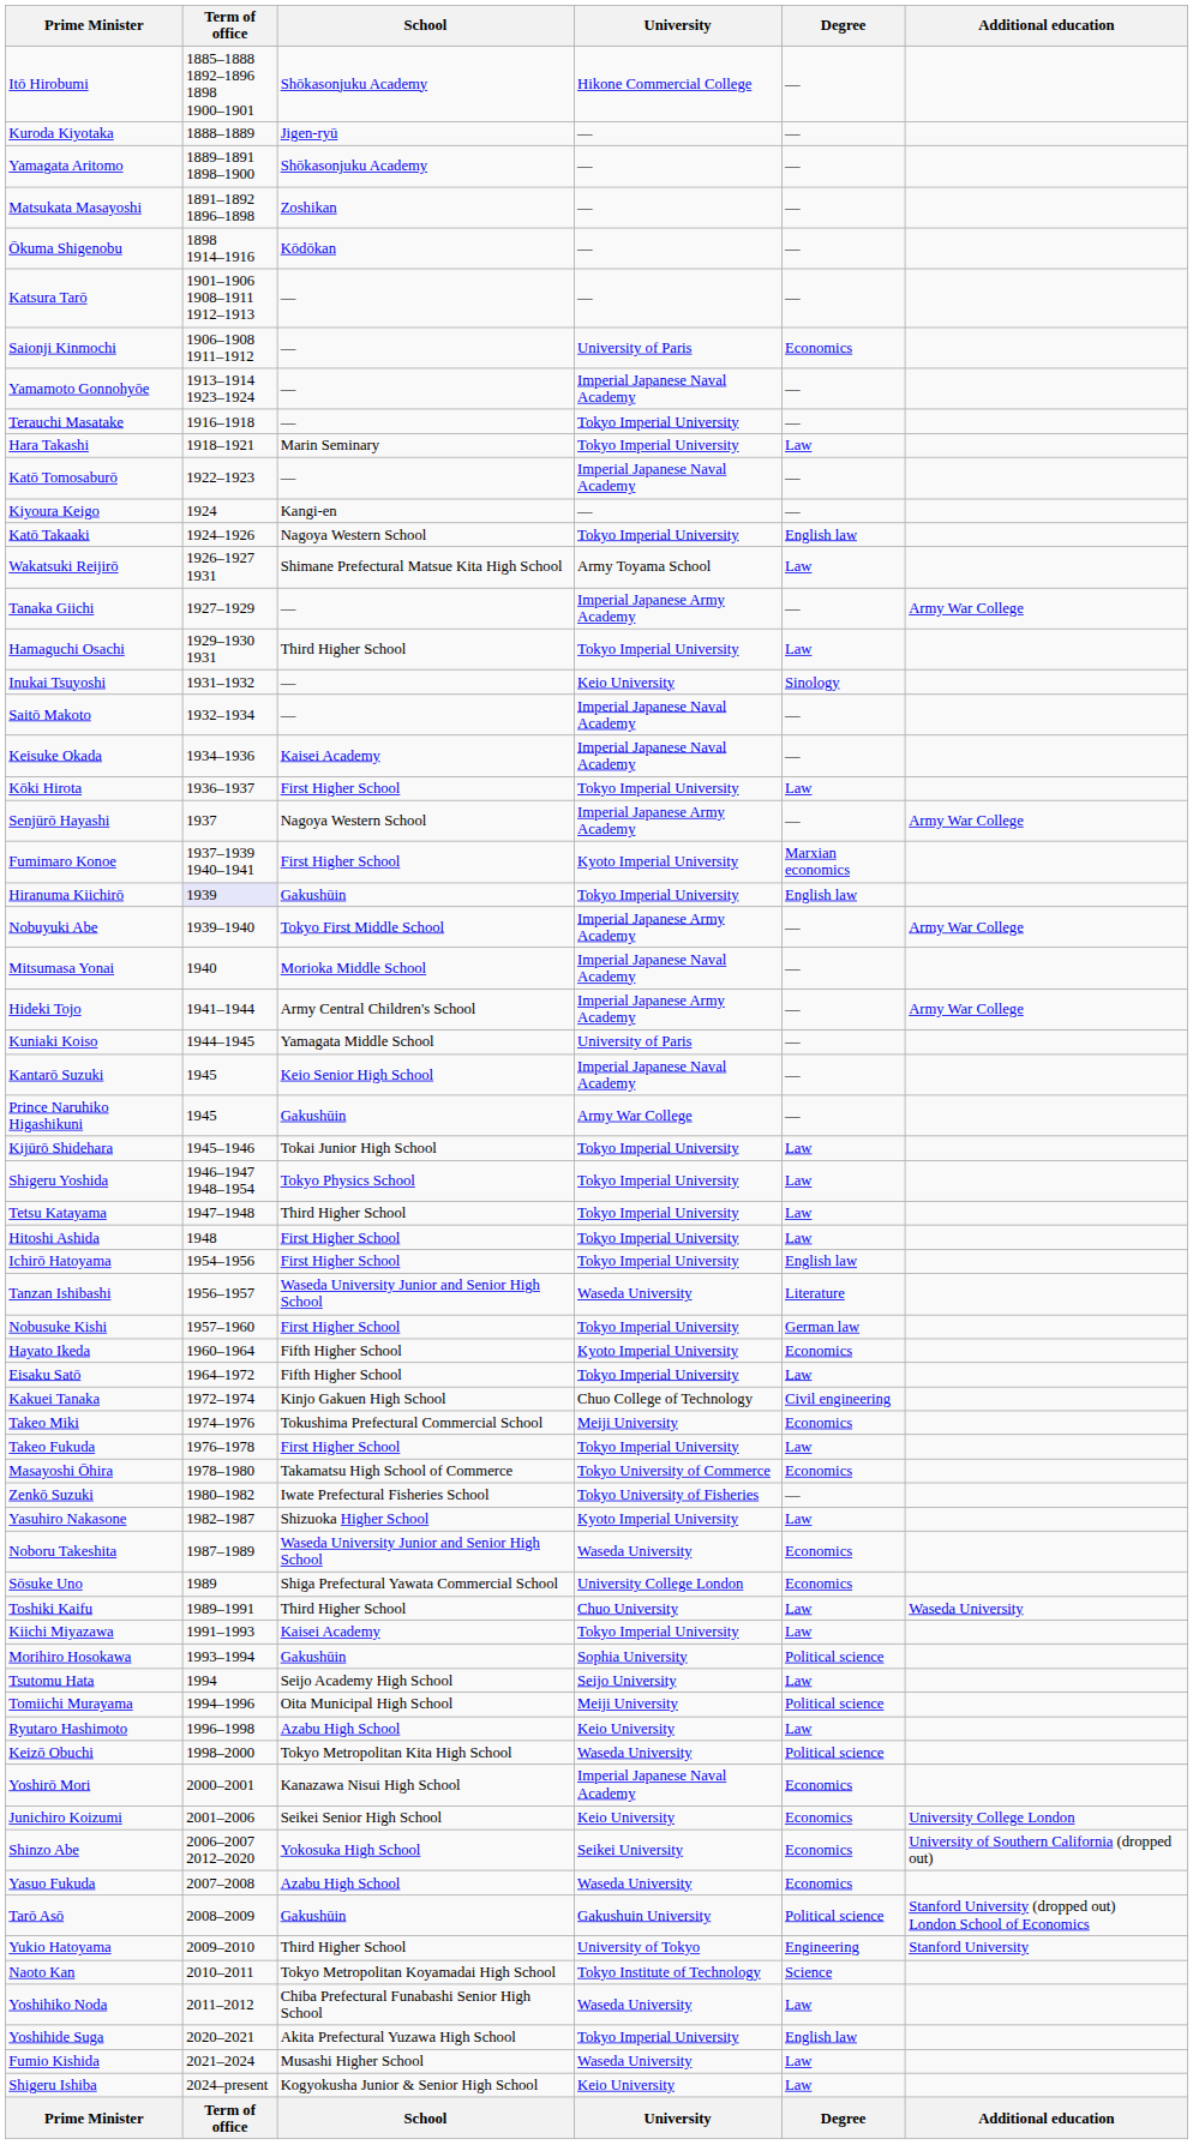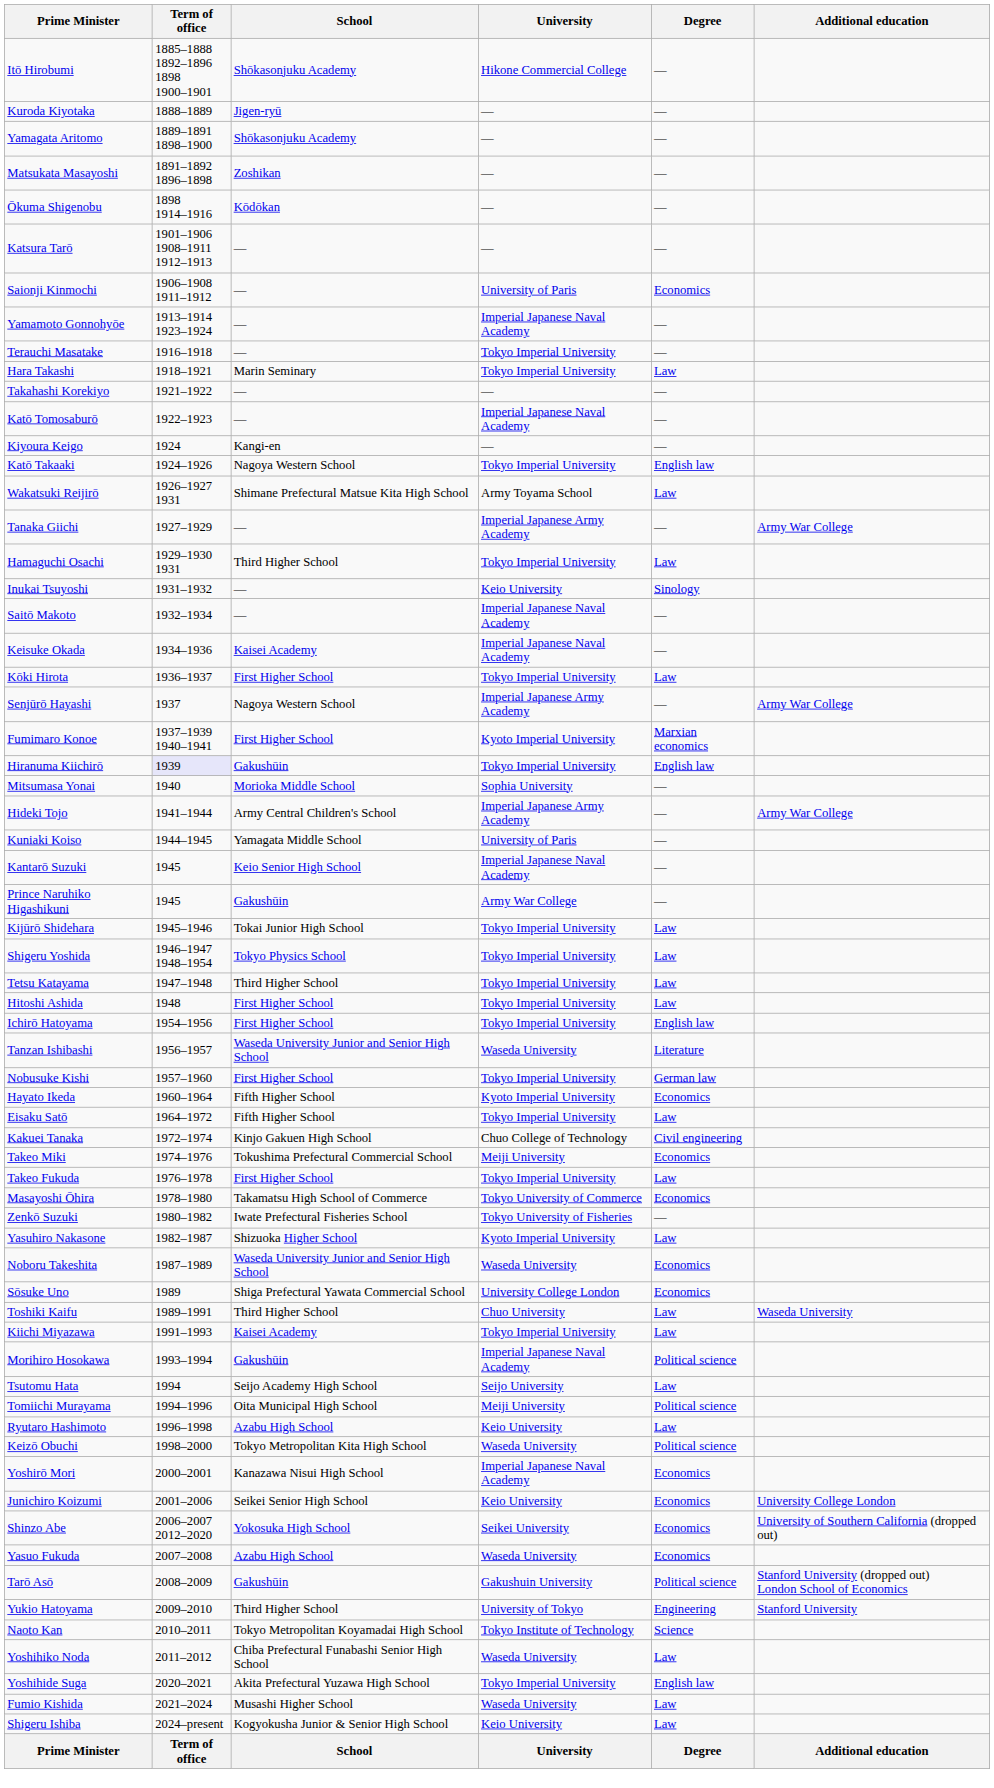+ row: Takahashi Korekiyo | 1921–1922 | — | — | —
- row: Nobuyuki Abe | 1939–1940 | Tokyo First Middle School | Imperial Japanese Army Academy | — | Army War College
Mitsumasa Yonai | University: Imperial Japanese Naval Academy -> Sophia University
Morihiro Hosokawa | University: Sophia University -> Imperial Japanese Naval Academy
